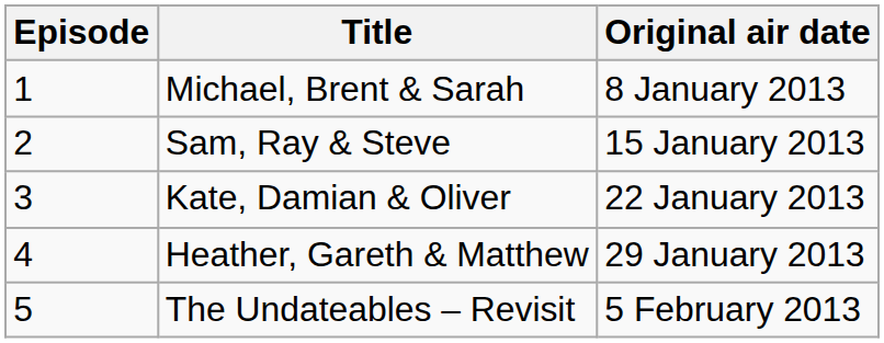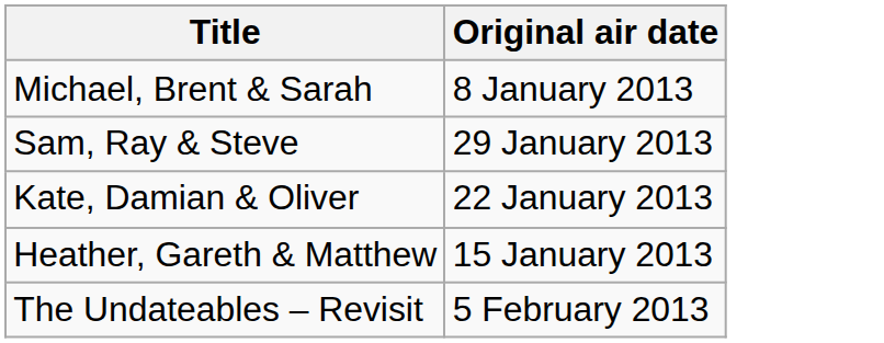- column: Episode | 1 | 2 | 3 | 4 | 5
Sam, Ray & Steve | Original air date: 15 January 2013 -> 29 January 2013
Heather, Gareth & Matthew | Original air date: 29 January 2013 -> 15 January 2013
